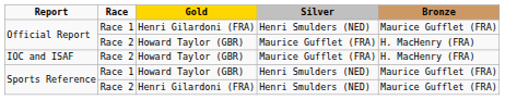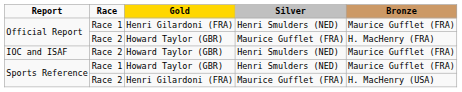IOC and ISAF | Silver: Maurice Gufflet (FRA) -> Henri Smulders (NED)
IOC and ISAF | Bronze: H. MacHenry (FRA) -> Maurice Gufflet (FRA)
Sports Reference / Race 2 | Silver: Henri Smulders (NED) -> Maurice Gufflet (FRA)
Sports Reference / Race 2 | Bronze: Maurice Gufflet (FRA) -> H. MacHenry (USA)
